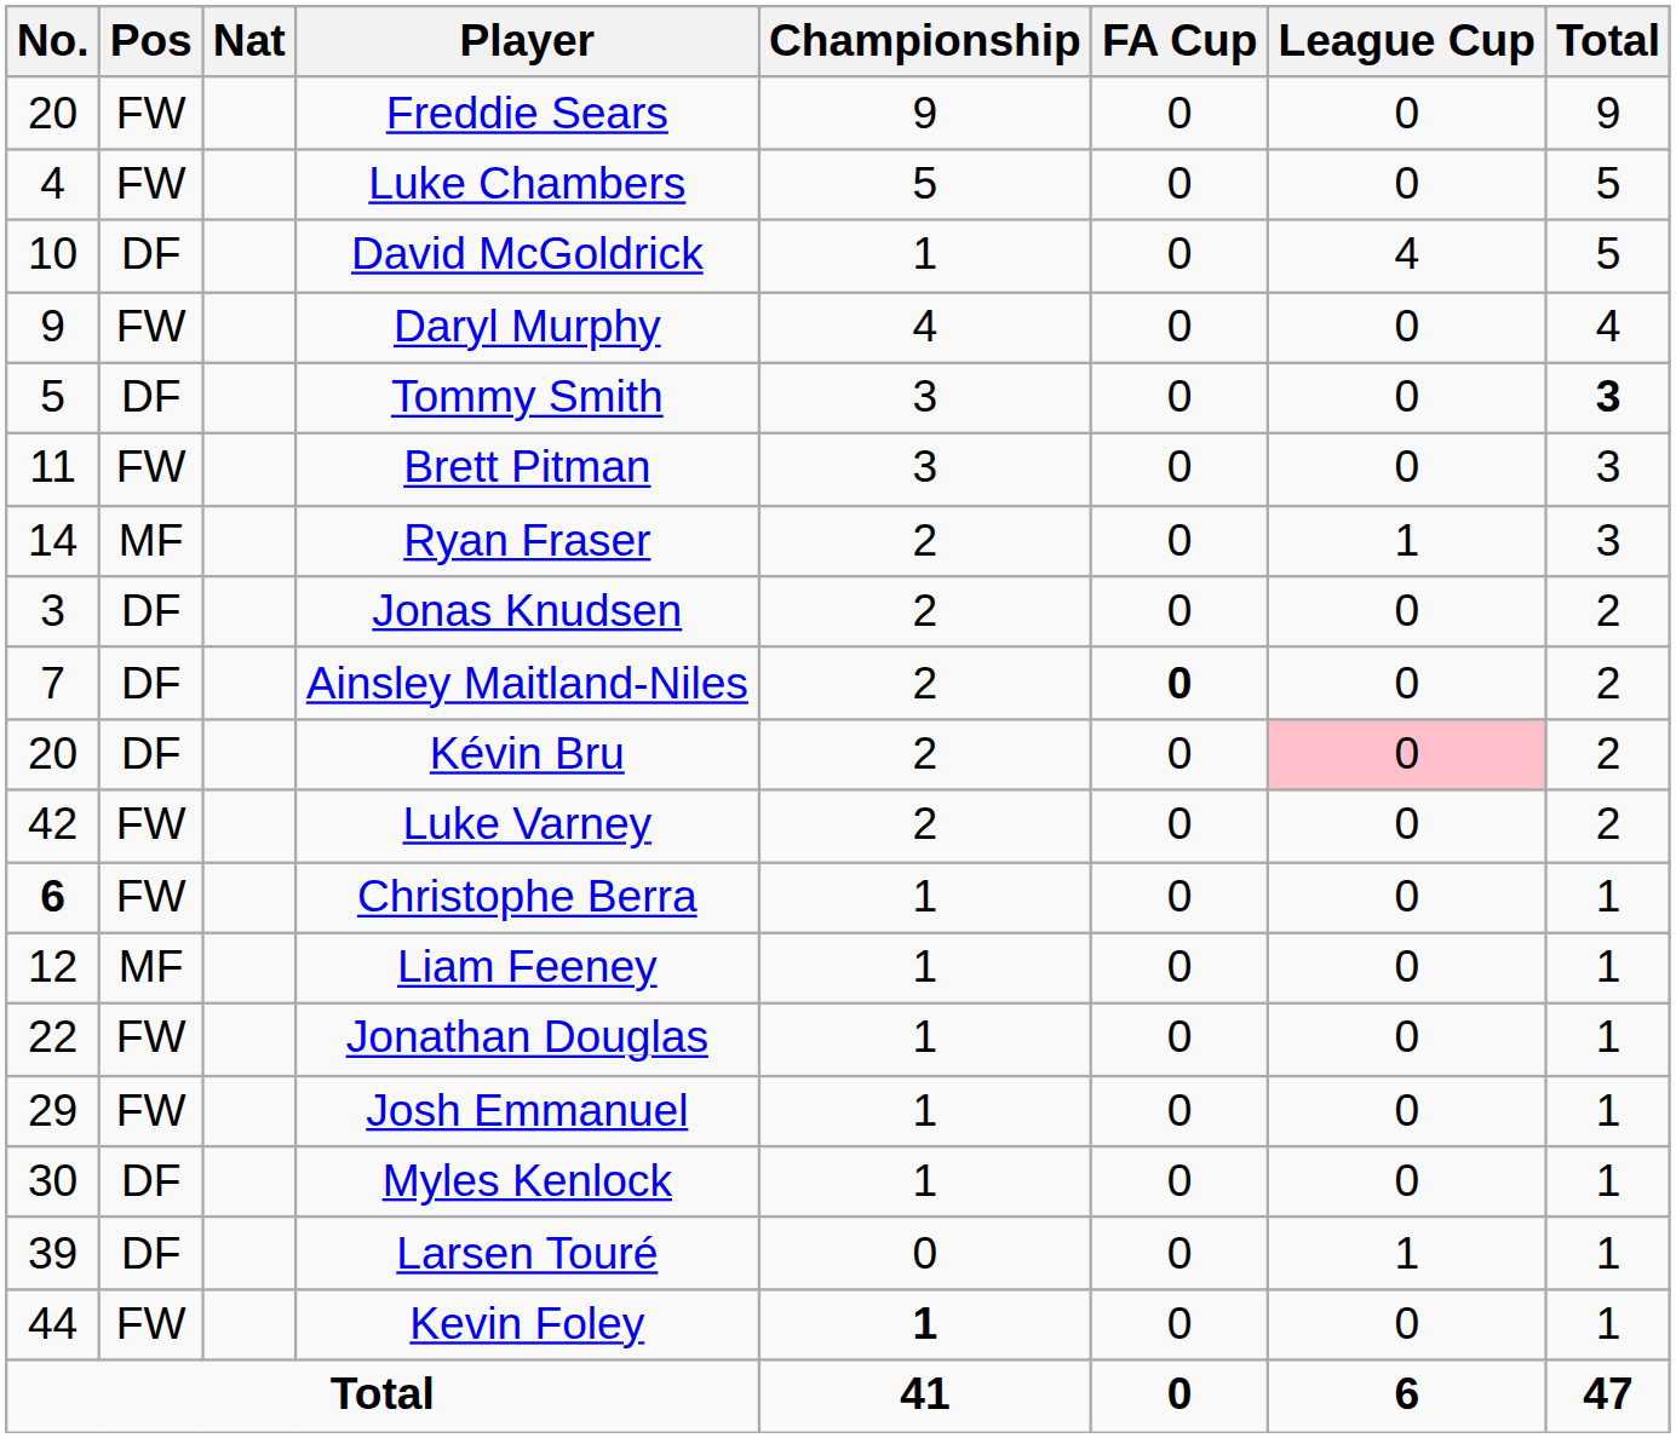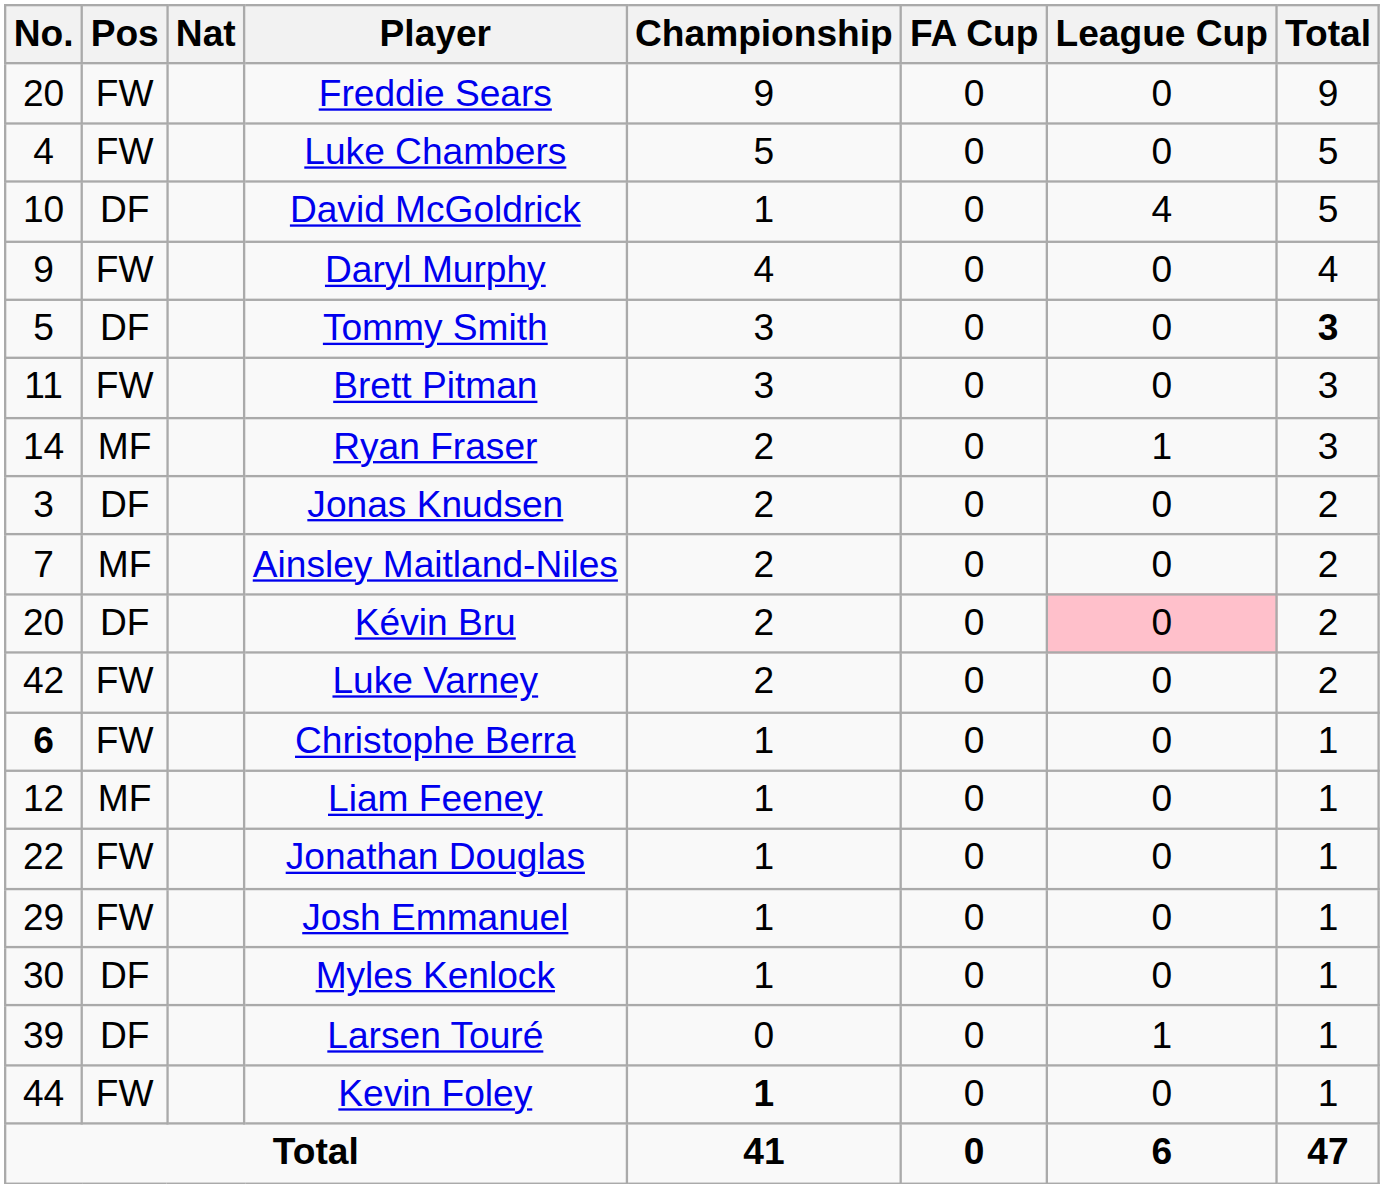Ainsley Maitland-Niles | Pos: DF -> MF
Ainsley Maitland-Niles | FA Cup: bold -> normal
